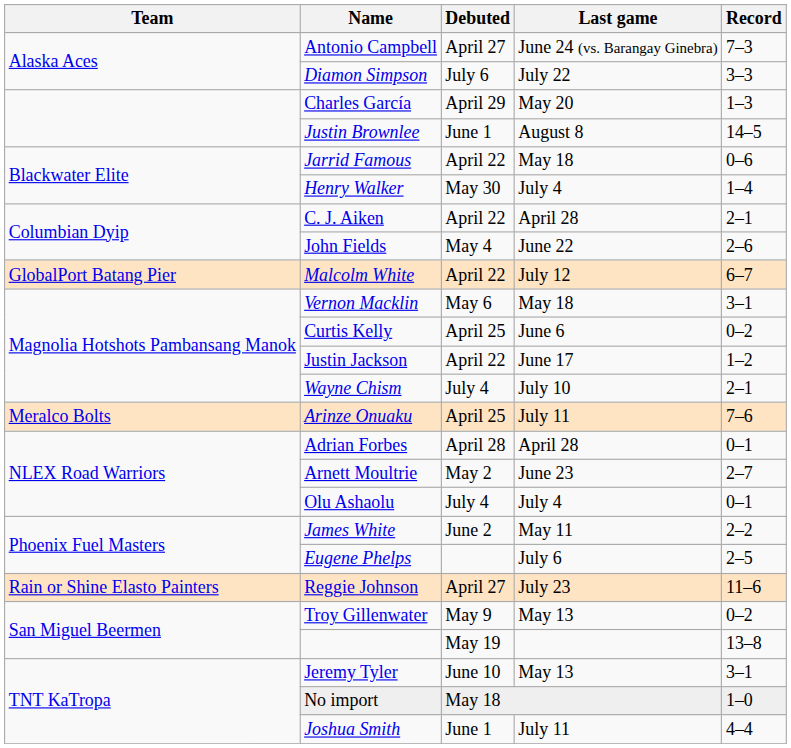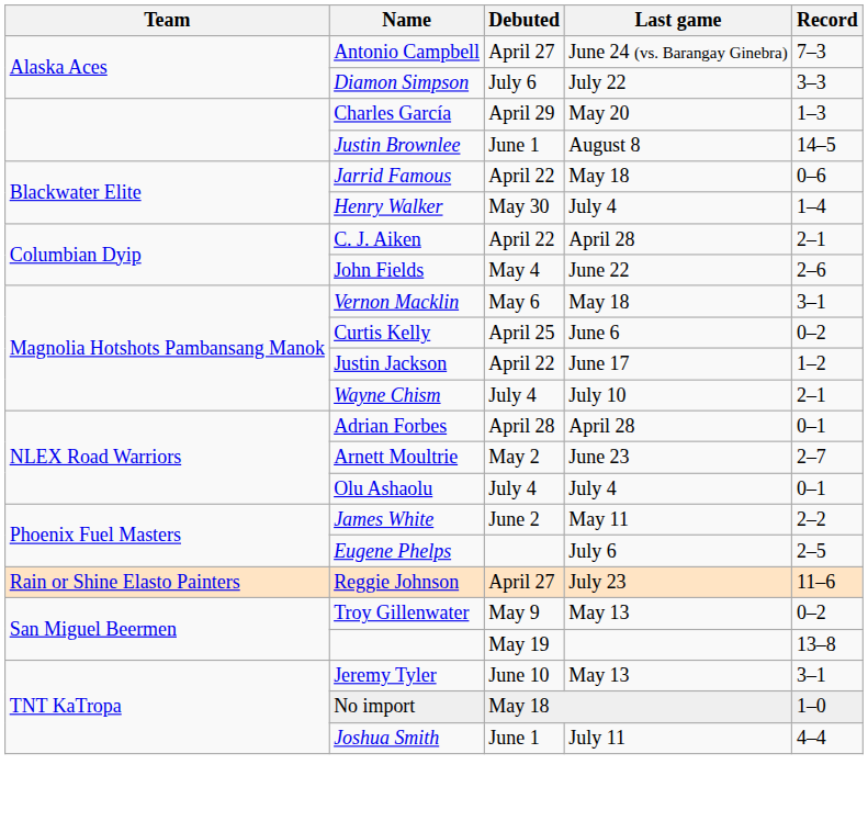- row: GlobalPort Batang Pier | Malcolm White | April 22 | July 12 | 6–7
- row: Meralco Bolts | Arinze Onuaku | April 25 | July 11 | 7–6
